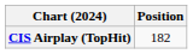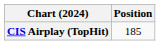CIS Airplay (TopHit) | Position: 182 -> 185
